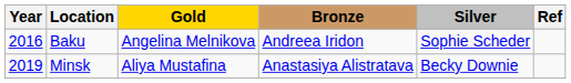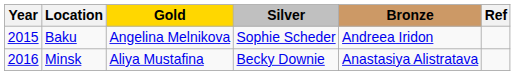columns swapped: Silver <-> Bronze
Baku | Year: 2016 -> 2015
Minsk | Year: 2019 -> 2016
